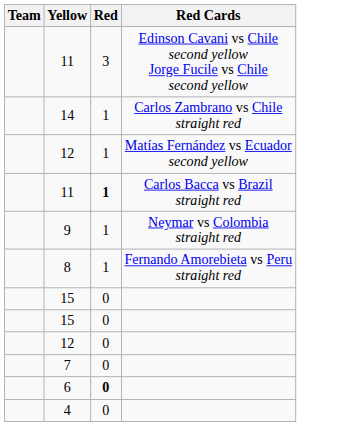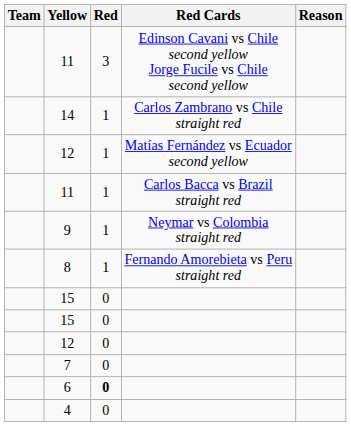+ column: Reason
11 / Carlos Bacca vs Brazil straight red | Red: bold -> normal
